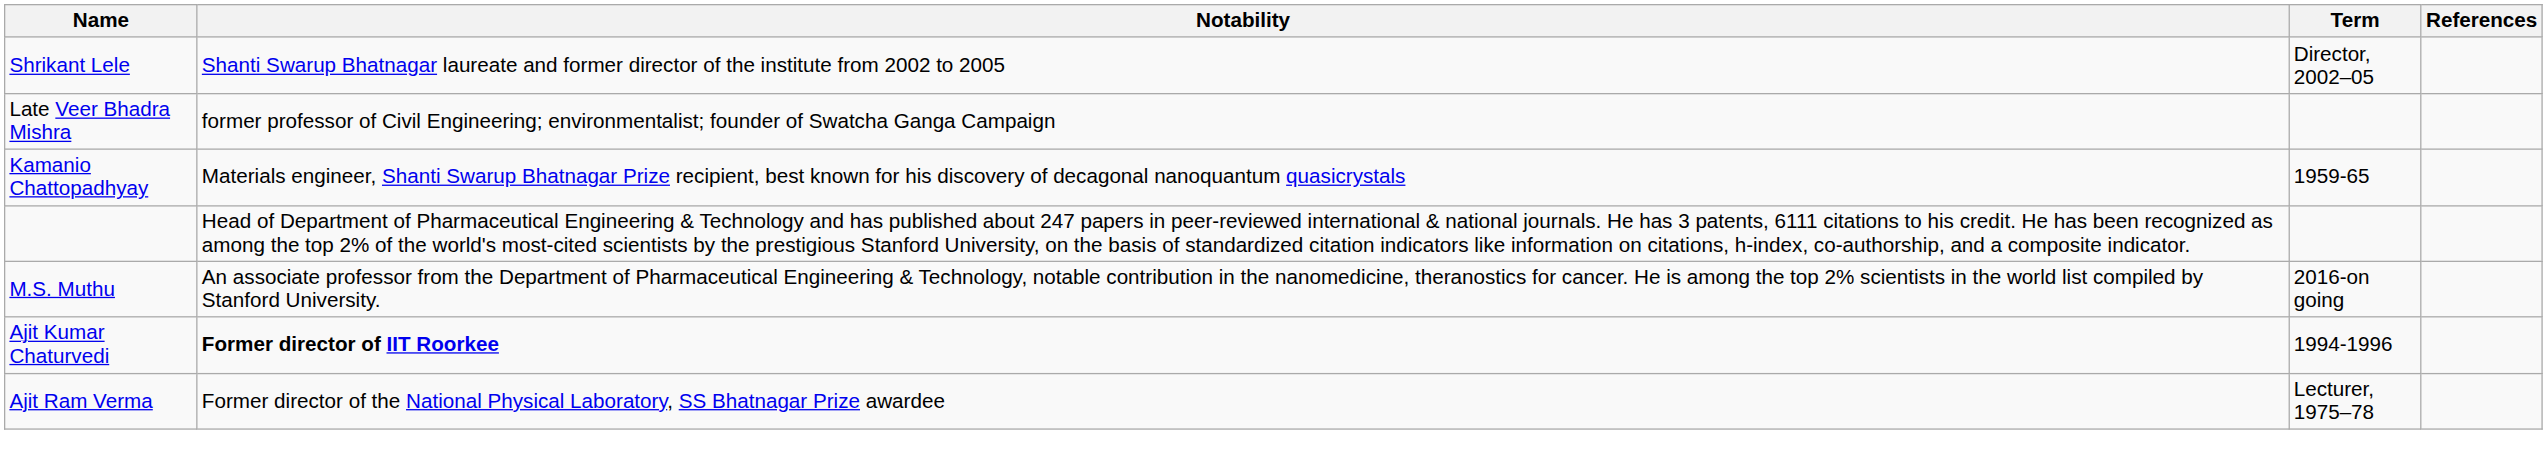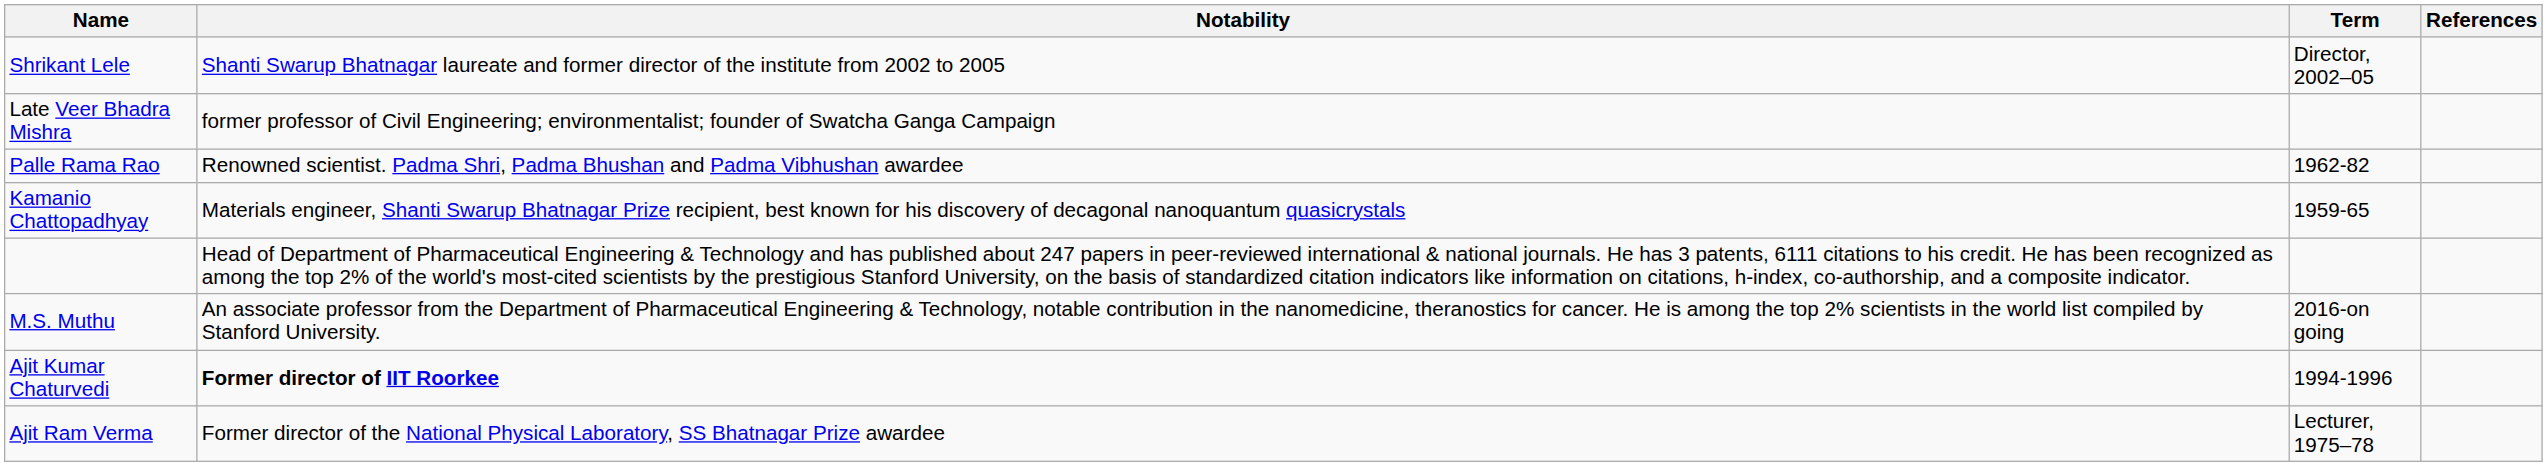+ row: Palle Rama Rao | Renowned scientist. Padma Shri, Padma Bhushan and Padma Vibhushan awardee | 1962-82
